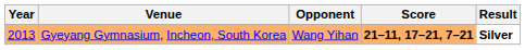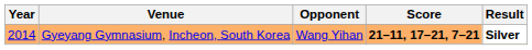Gyeyang Gymnasium, Incheon, South Korea | Year: 2013 -> 2014
